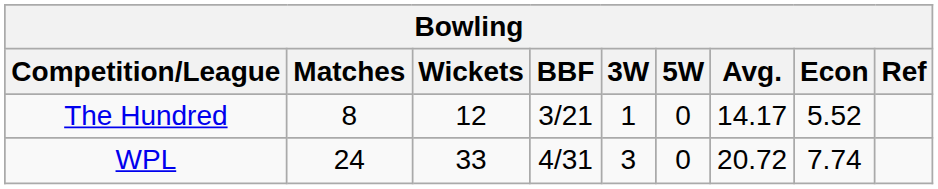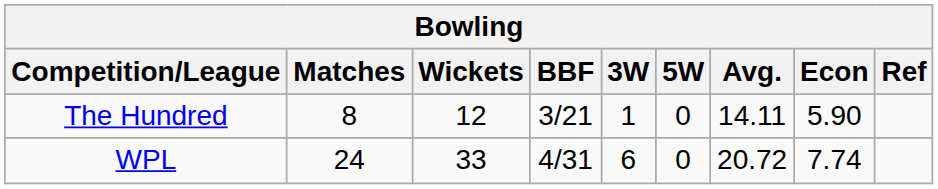The Hundred | Avg.: 14.17 -> 14.11
The Hundred | Econ: 5.52 -> 5.90
WPL | 3W: 3 -> 6
